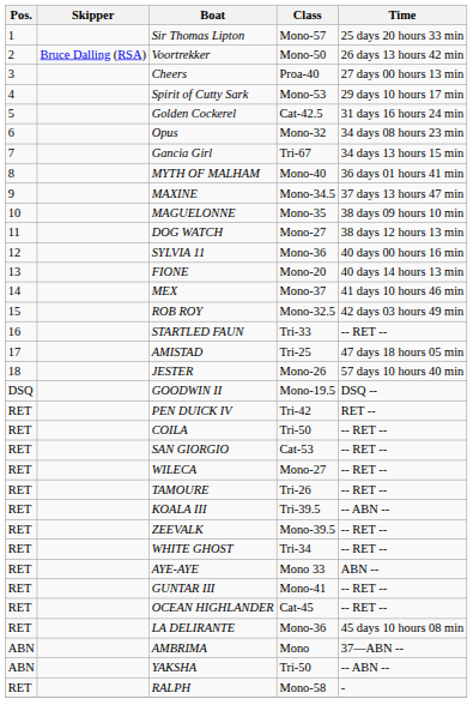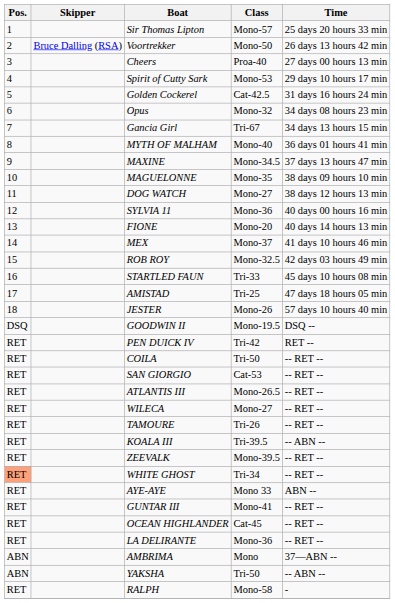STARTLED FAUN | Time: -- RET -- -> 45 days 10 hours 08 min
+ row: RET | ATLANTIS III | Mono-26.5 | -- RET --
WHITE GHOST | Pos.: no background -> lightsalmon background
LA DELIRANTE | Time: 45 days 10 hours 08 min -> -- RET --
